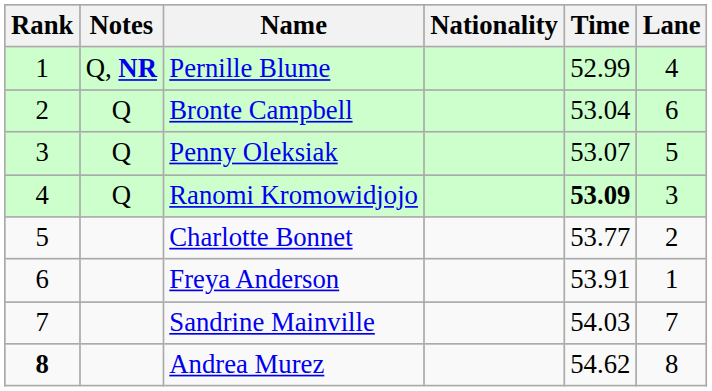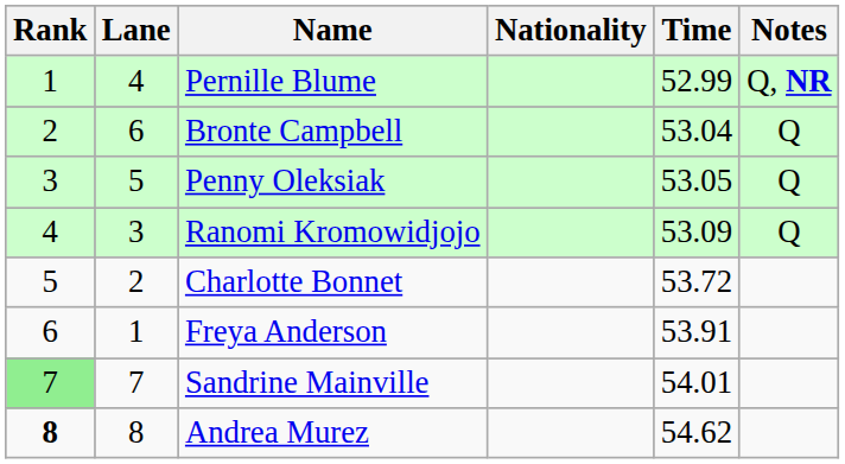columns swapped: Lane <-> Notes
Penny Oleksiak | Time: 53.07 -> 53.05
Ranomi Kromowidjojo | Time: bold -> normal
Charlotte Bonnet | Time: 53.77 -> 53.72
Sandrine Mainville | Rank: no background -> lightgreen background
Sandrine Mainville | Time: 54.03 -> 54.01
